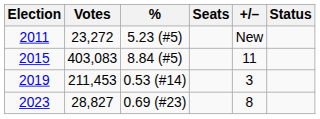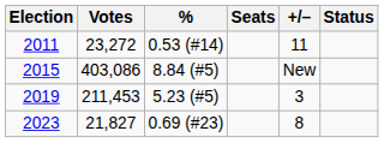2011 | %: 5.23 (#5) -> 0.53 (#14)
2011 | +/–: New -> 11
2015 | Votes: 403,083 -> 403,086
2015 | +/–: 11 -> New
2019 | %: 0.53 (#14) -> 5.23 (#5)
2023 | Votes: 28,827 -> 21,827
